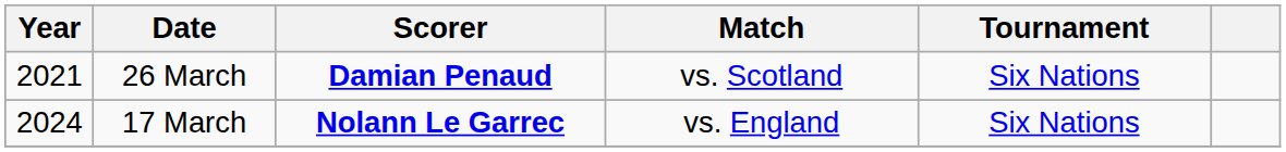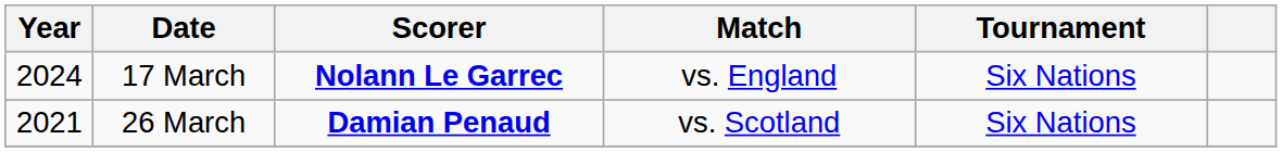rows swapped: 26 March <-> 17 March
